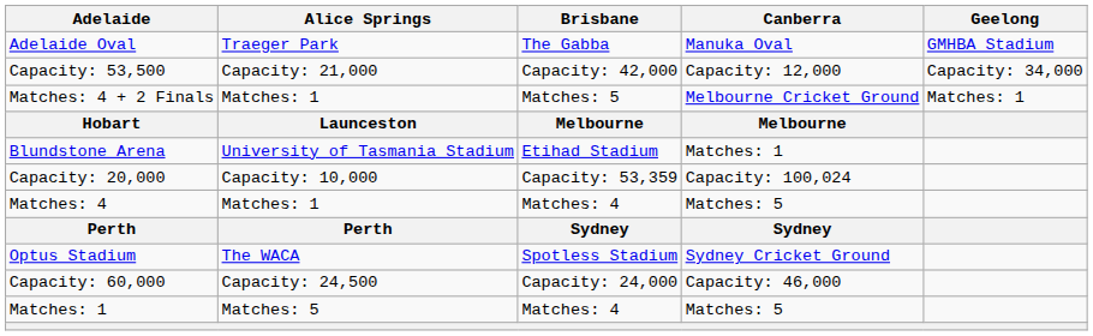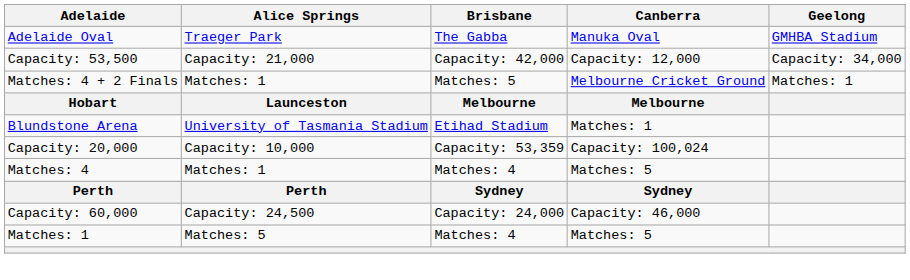- row: Optus Stadium | The WACA | Spotless Stadium | Sydney Cricket Ground
